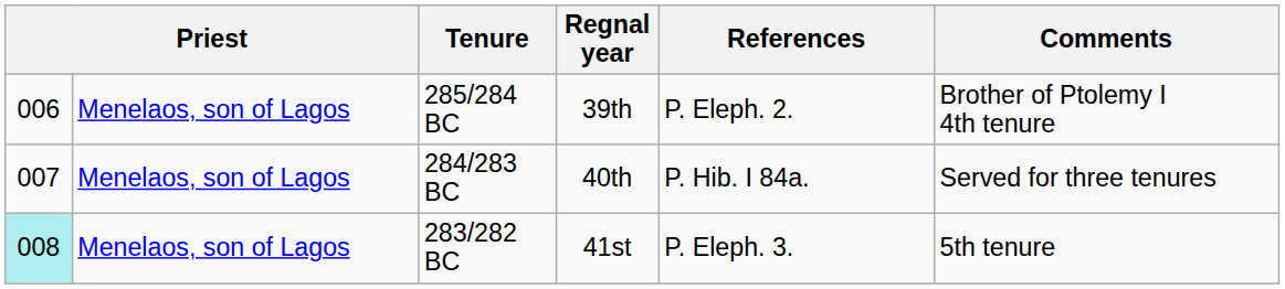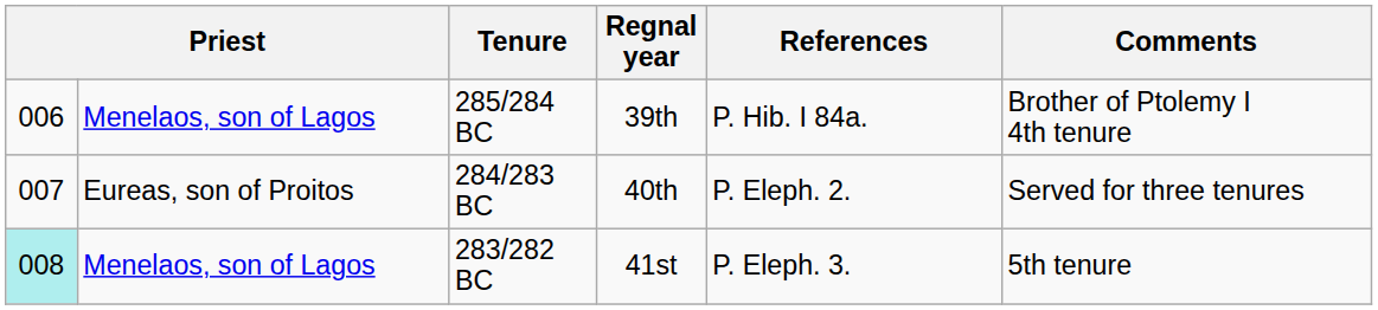285/284 BC | References: P. Eleph. 2. -> P. Hib. I 84a.
284/283 BC | column 2: Menelaos, son of Lagos -> Eureas, son of Proitos
284/283 BC | References: P. Hib. I 84a. -> P. Eleph. 2.
